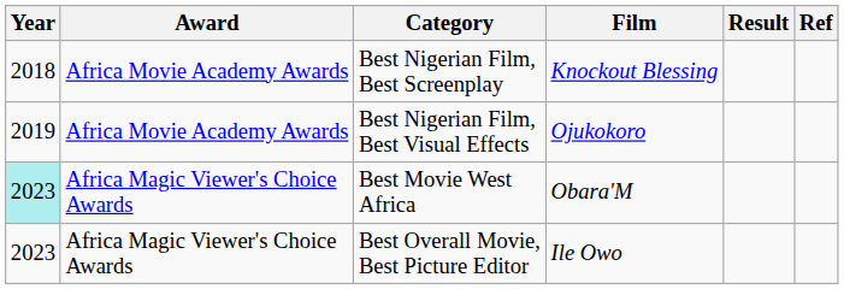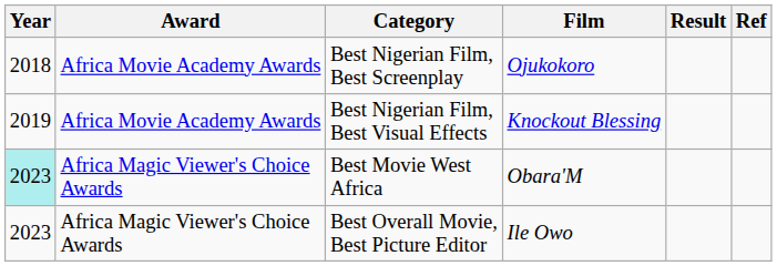Best Nigerian Film, Best Screenplay | Film: Knockout Blessing -> Ojukokoro
Best Nigerian Film, Best Visual Effects | Film: Ojukokoro -> Knockout Blessing
